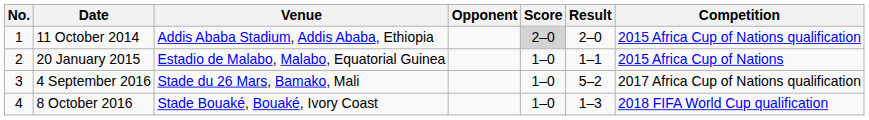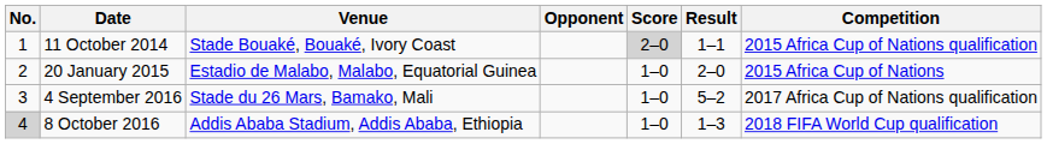11 October 2014 | Venue: Addis Ababa Stadium, Addis Ababa, Ethiopia -> Stade Bouaké, Bouaké, Ivory Coast
11 October 2014 | Result: 2–0 -> 1–1
20 January 2015 | Result: 1–1 -> 2–0
8 October 2016 | No.: no background -> lightgrey background
8 October 2016 | Venue: Stade Bouaké, Bouaké, Ivory Coast -> Addis Ababa Stadium, Addis Ababa, Ethiopia
